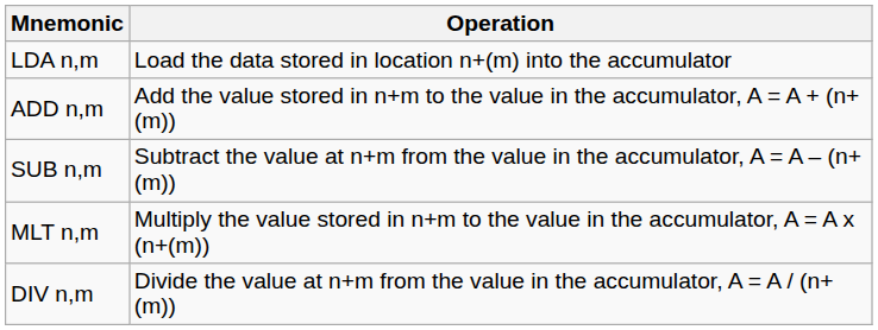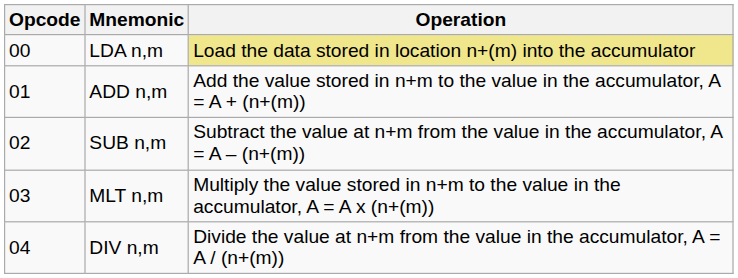+ column: Opcode | 00 | 01 | 02 | 03 | 04
LDA n,m | Operation: no background -> khaki background
